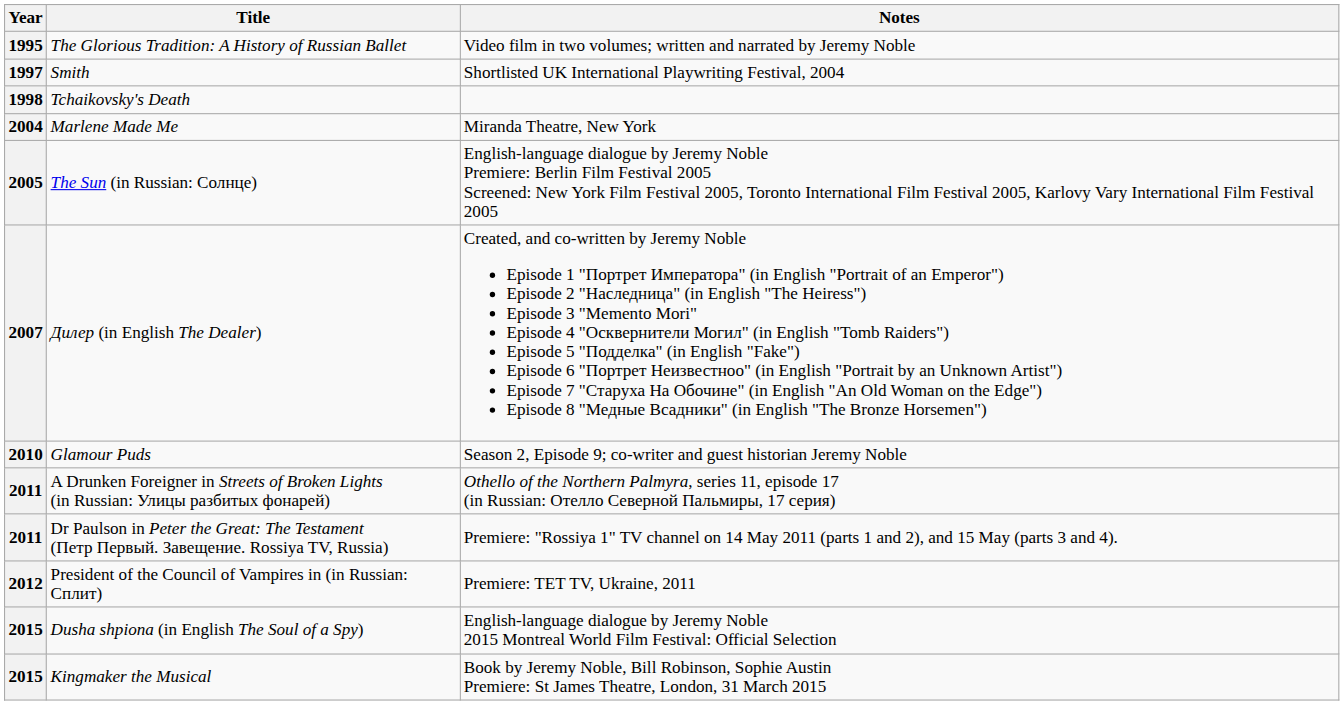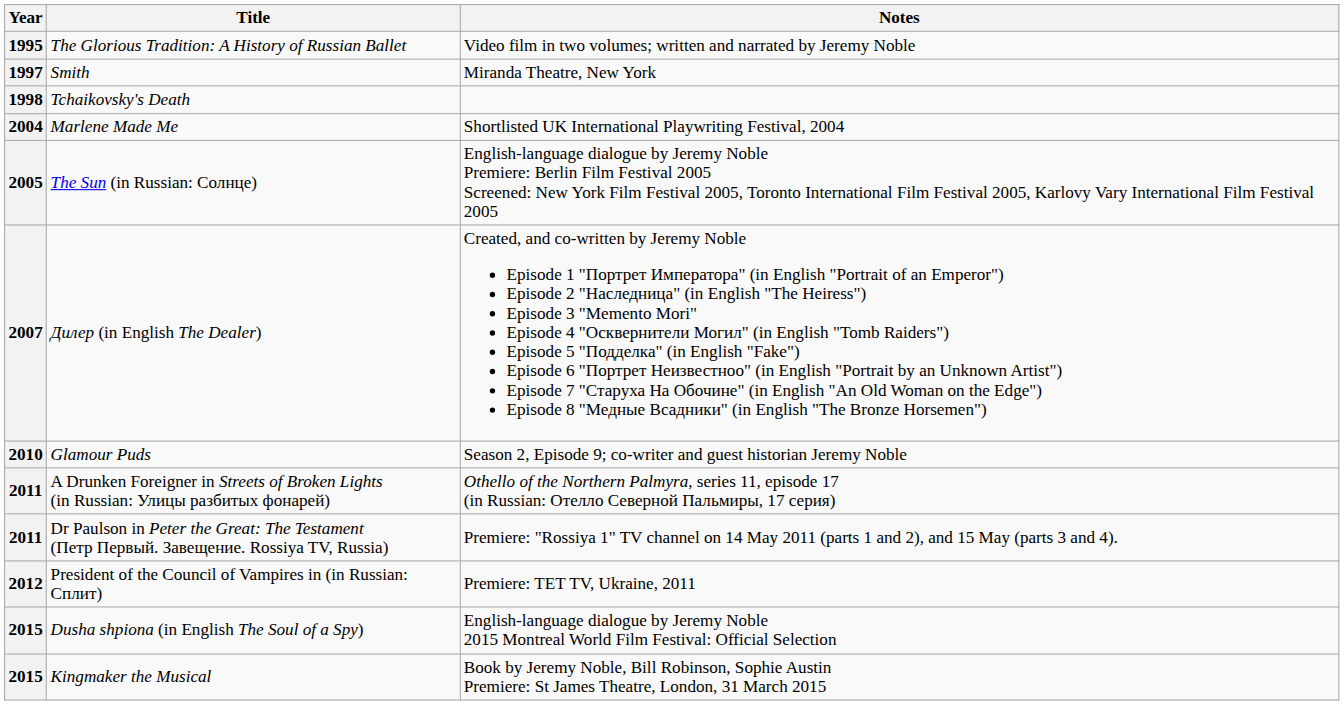Smith | Notes: Shortlisted UK International Playwriting Festival, 2004 -> Miranda Theatre, New York
Marlene Made Me | Notes: Miranda Theatre, New York -> Shortlisted UK International Playwriting Festival, 2004
